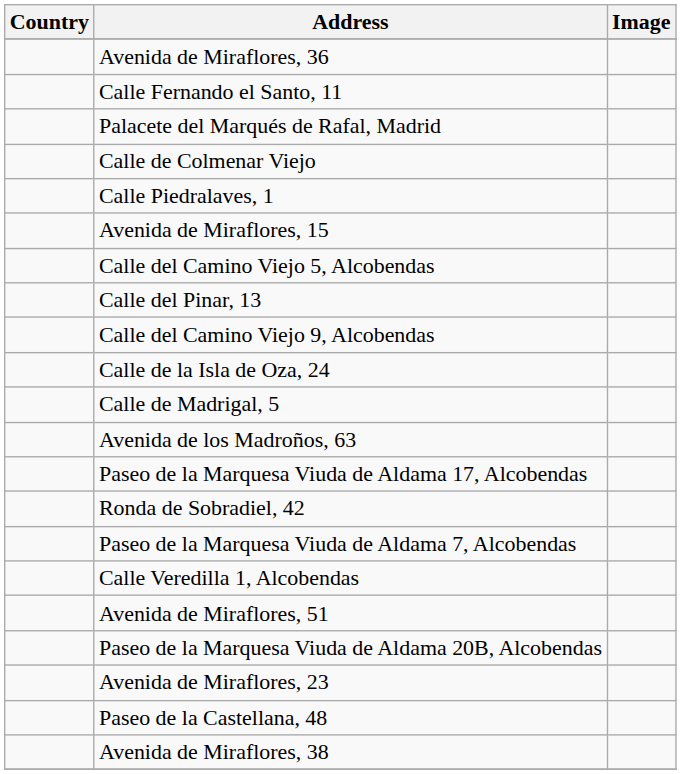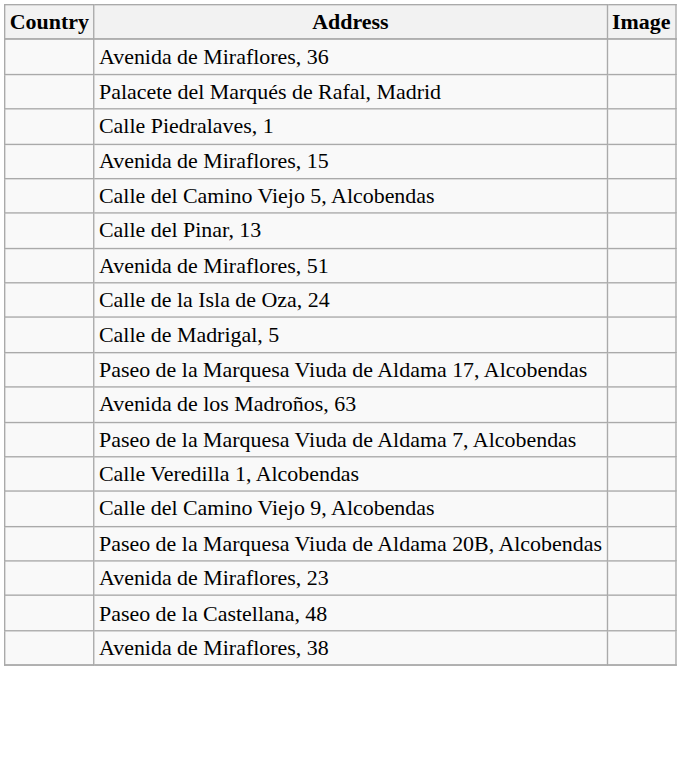- row: Calle Fernando el Santo, 11
- row: Calle de Colmenar Viejo
rows swapped: Calle del Camino Viejo 9, Alcobendas <-> Avenida de Miraflores, 51
rows swapped: Paseo de la Marquesa Viuda de Aldama 17, Alcobendas <-> Avenida de los Madroños, 63
- row: Ronda de Sobradiel, 42
